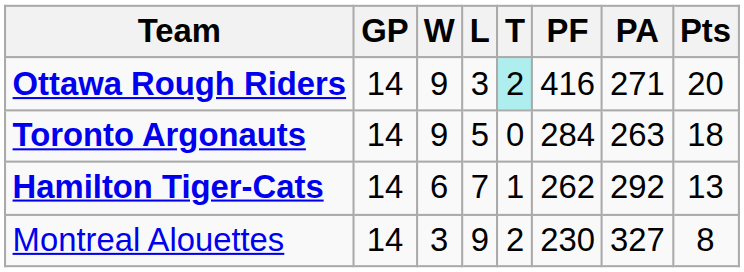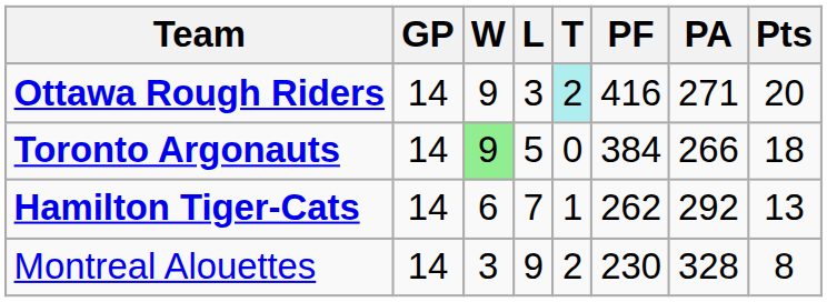Toronto Argonauts | W: no background -> lightgreen background
Toronto Argonauts | PF: 284 -> 384
Toronto Argonauts | PA: 263 -> 266
Montreal Alouettes | PA: 327 -> 328
